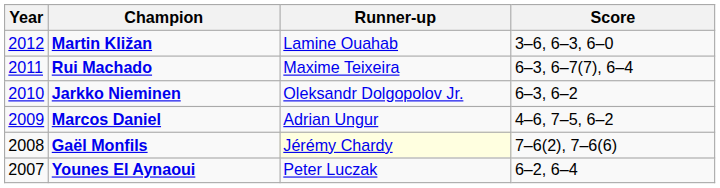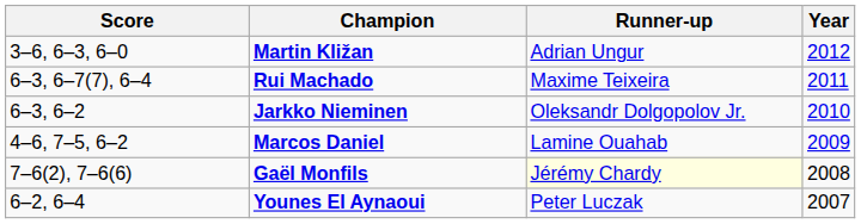columns swapped: Year <-> Score
Martin Kližan | Runner-up: Lamine Ouahab -> Adrian Ungur
Marcos Daniel | Runner-up: Adrian Ungur -> Lamine Ouahab
